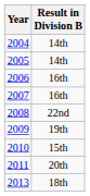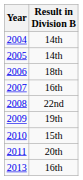2006 | Result in Division B: 16th -> 18th
2013 | Result in Division B: 18th -> 16th
